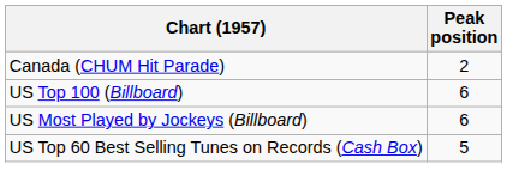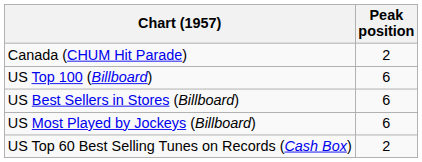+ row: US Best Sellers in Stores (Billboard) | 6
US Top 60 Best Selling Tunes on Records (Cash Box) | Peak position: 5 -> 2
